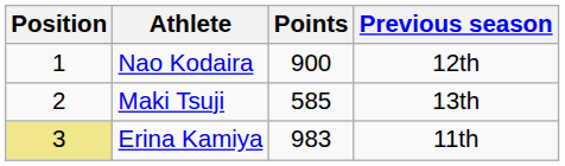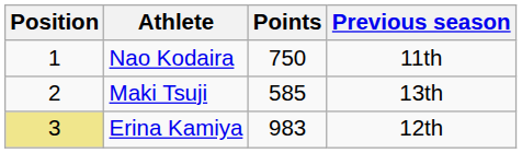Nao Kodaira | Points: 900 -> 750
Nao Kodaira | Previous season: 12th -> 11th
Erina Kamiya | Previous season: 11th -> 12th
